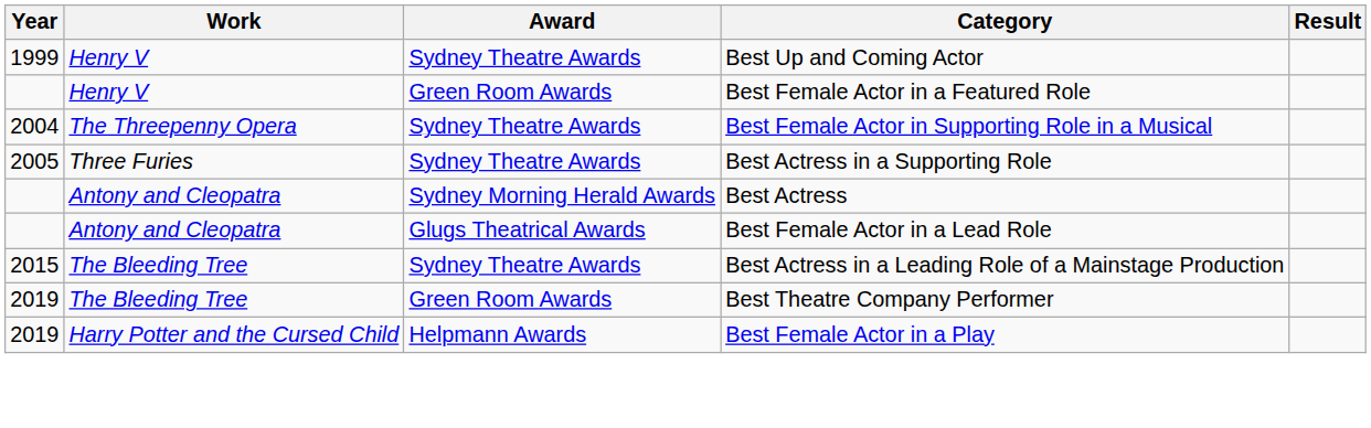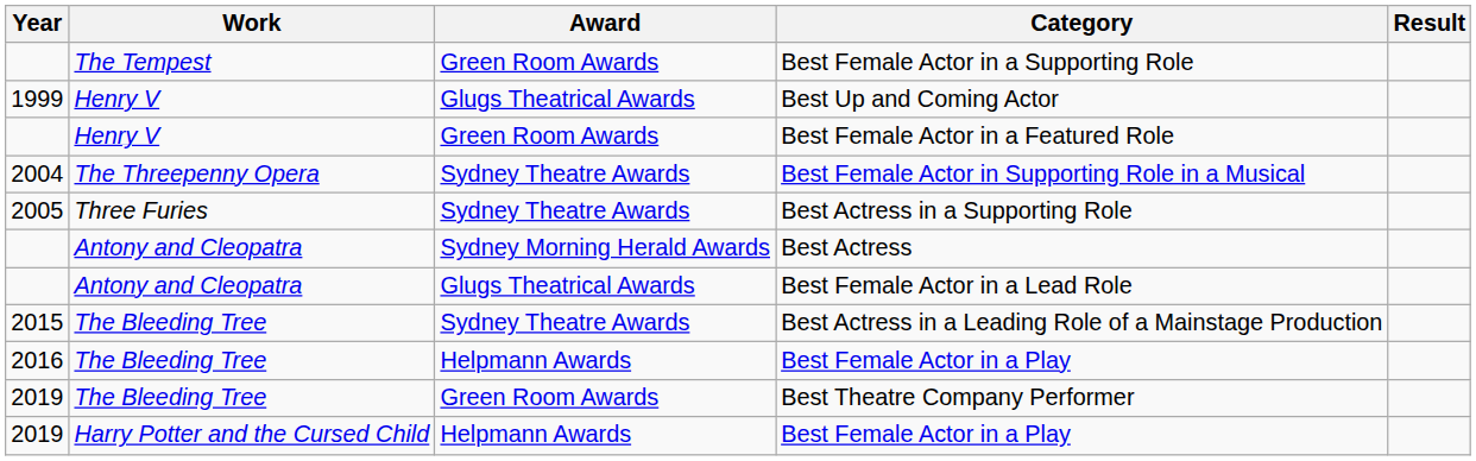+ row: The Tempest | Green Room Awards | Best Female Actor in a Supporting Role
Best Up and Coming Actor | Award: Sydney Theatre Awards -> Glugs Theatrical Awards
+ row: 2016 | The Bleeding Tree | Helpmann Awards | Best Female Actor in a Play
